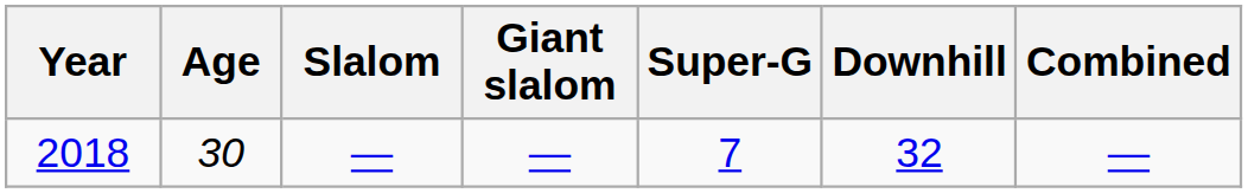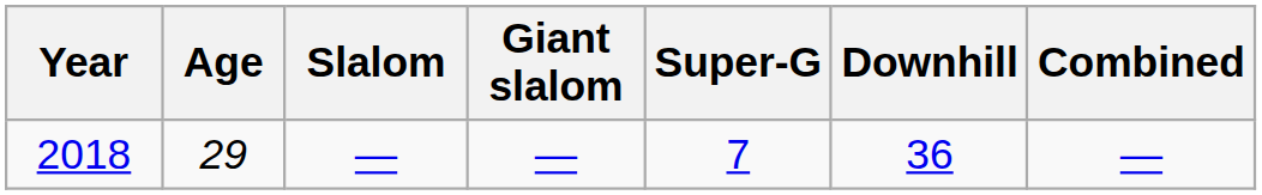2018 | Age: 30 -> 29
2018 | Downhill: 32 -> 36
